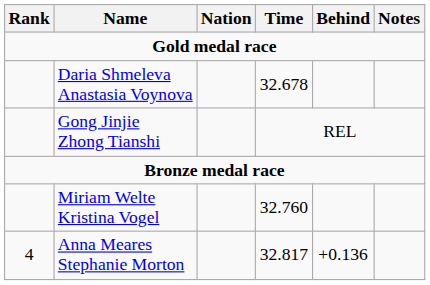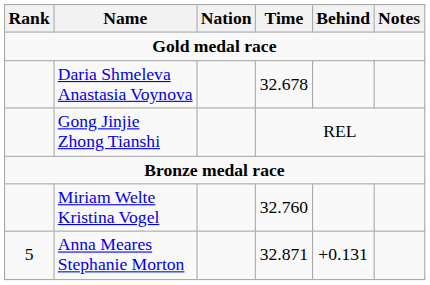Anna Meares Stephanie Morton | Rank: 4 -> 5
Anna Meares Stephanie Morton | Time: 32.817 -> 32.871
Anna Meares Stephanie Morton | Behind: +0.136 -> +0.131
